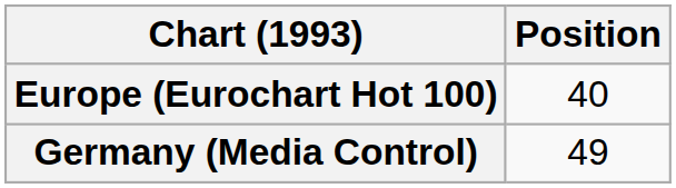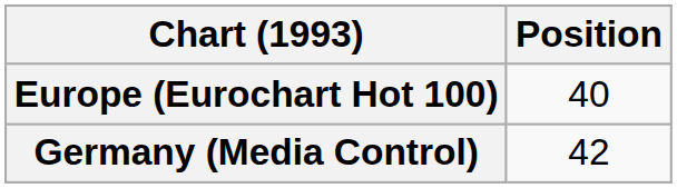Germany (Media Control) | Position: 49 -> 42
